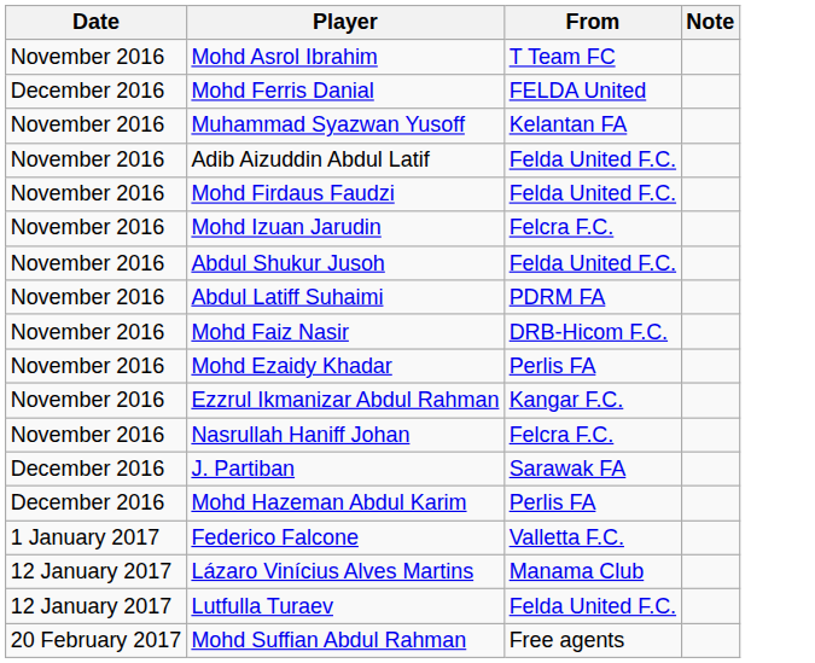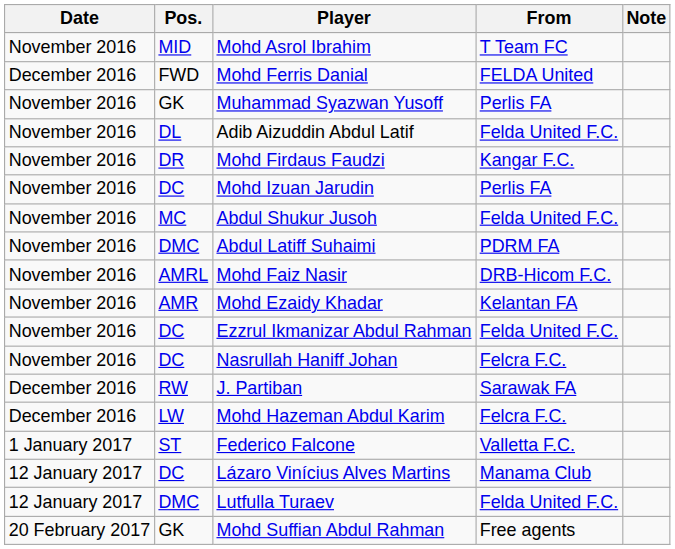+ column: Pos. | MID | FWD | GK | DL | DR | DC | MC | DMC | AMRL | AMR | DC | DC | RW | LW | ST | DC | DMC | GK
Muhammad Syazwan Yusoff | From: Kelantan FA -> Perlis FA
Mohd Firdaus Faudzi | From: Felda United F.C. -> Kangar F.C.
Mohd Izuan Jarudin | From: Felcra F.C. -> Perlis FA
Mohd Ezaidy Khadar | From: Perlis FA -> Kelantan FA
Ezzrul Ikmanizar Abdul Rahman | From: Kangar F.C. -> Felda United F.C.
Mohd Hazeman Abdul Karim | From: Perlis FA -> Felcra F.C.
